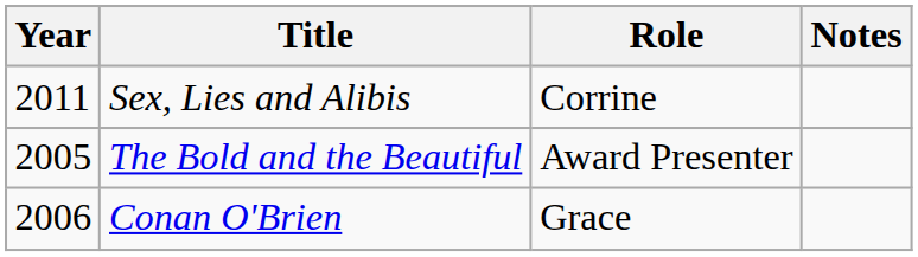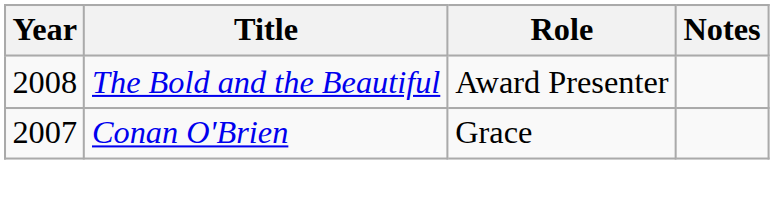- row: 2011 | Sex, Lies and Alibis | Corrine
The Bold and the Beautiful | Year: 2005 -> 2008
Conan O'Brien | Year: 2006 -> 2007
